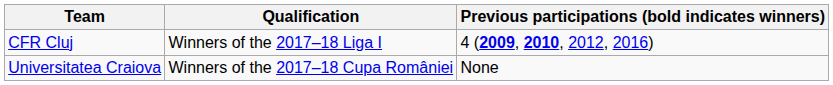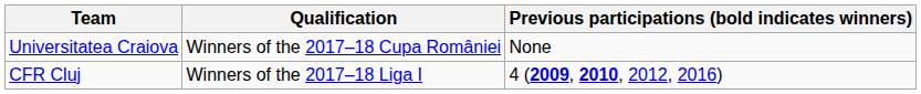rows swapped: CFR Cluj <-> Universitatea Craiova
